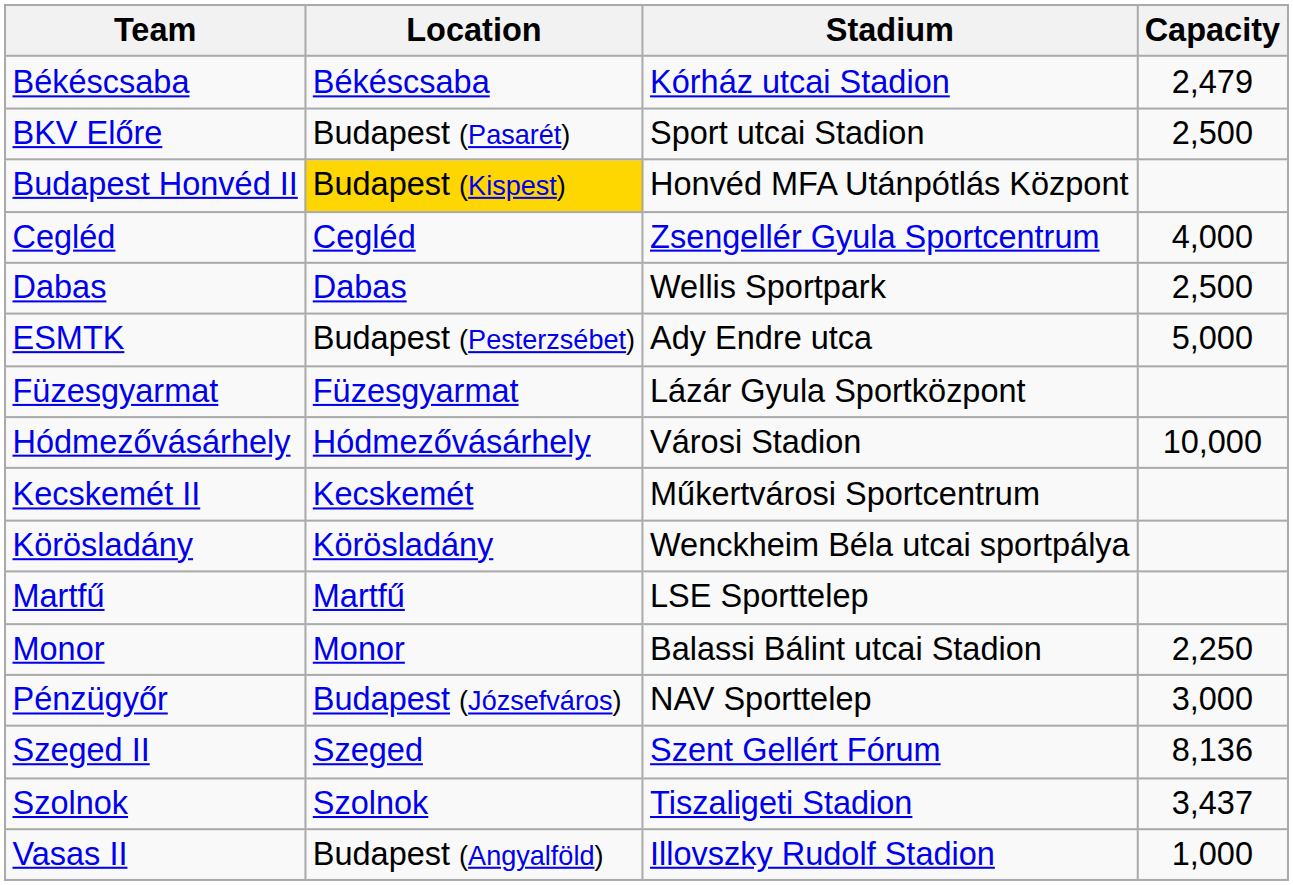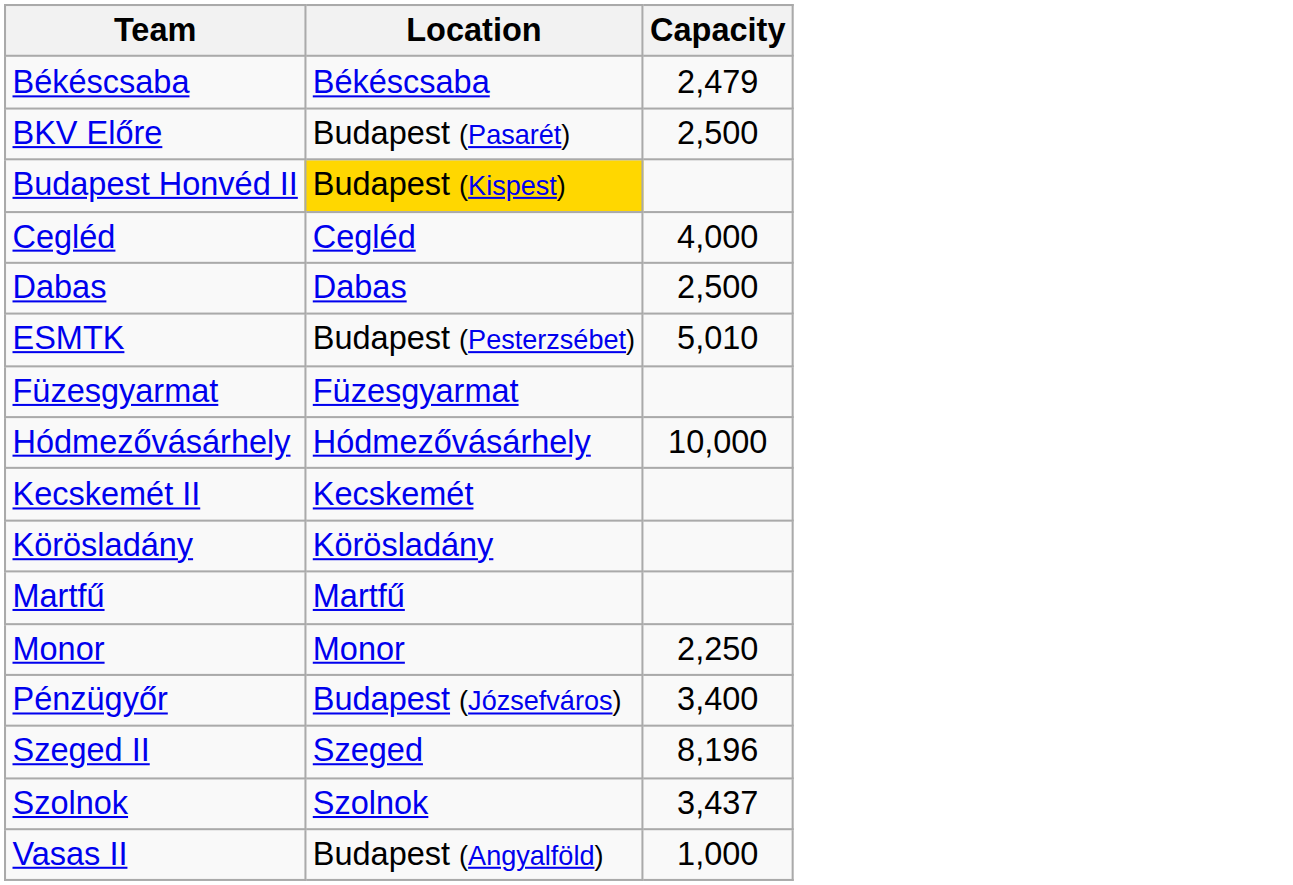- column: Stadium | Kórház utcai Stadion | Sport utcai Stadion | Honvéd MFA Utánpótlás Központ | Zsengellér Gyula Sportcentrum | Wellis Sportpark | Ady Endre utca | Lázár Gyula Sportközpont | Városi Stadion | Műkertvárosi Sportcentrum | Wenckheim Béla utcai sportpálya | LSE Sporttelep | Balassi Bálint utcai Stadion | NAV Sporttelep | Szent Gellért Fórum | Tiszaligeti Stadion | Illovszky Rudolf Stadion
ESMTK | Capacity: 5,000 -> 5,010
Pénzügyőr | Capacity: 3,000 -> 3,400
Szeged II | Capacity: 8,136 -> 8,196
